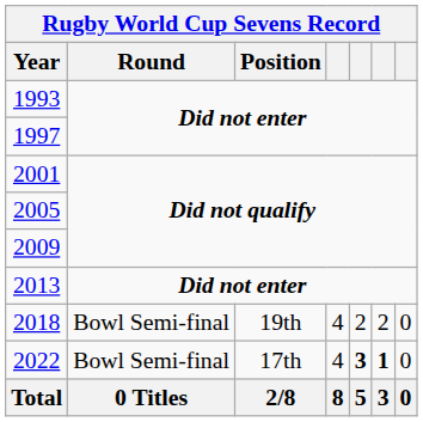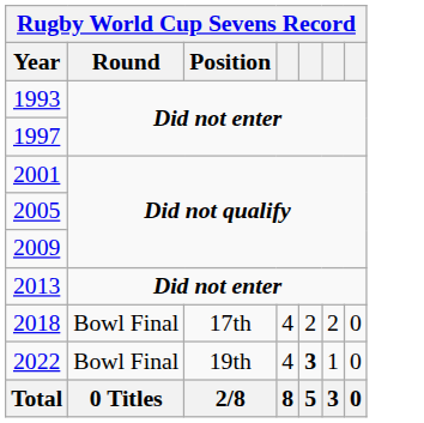2018 | Round: Bowl Semi-final -> Bowl Final
2018 | Position: 19th -> 17th
2022 | Round: Bowl Semi-final -> Bowl Final
2022 | Position: 17th -> 19th
2022 | column 6: bold -> normal
